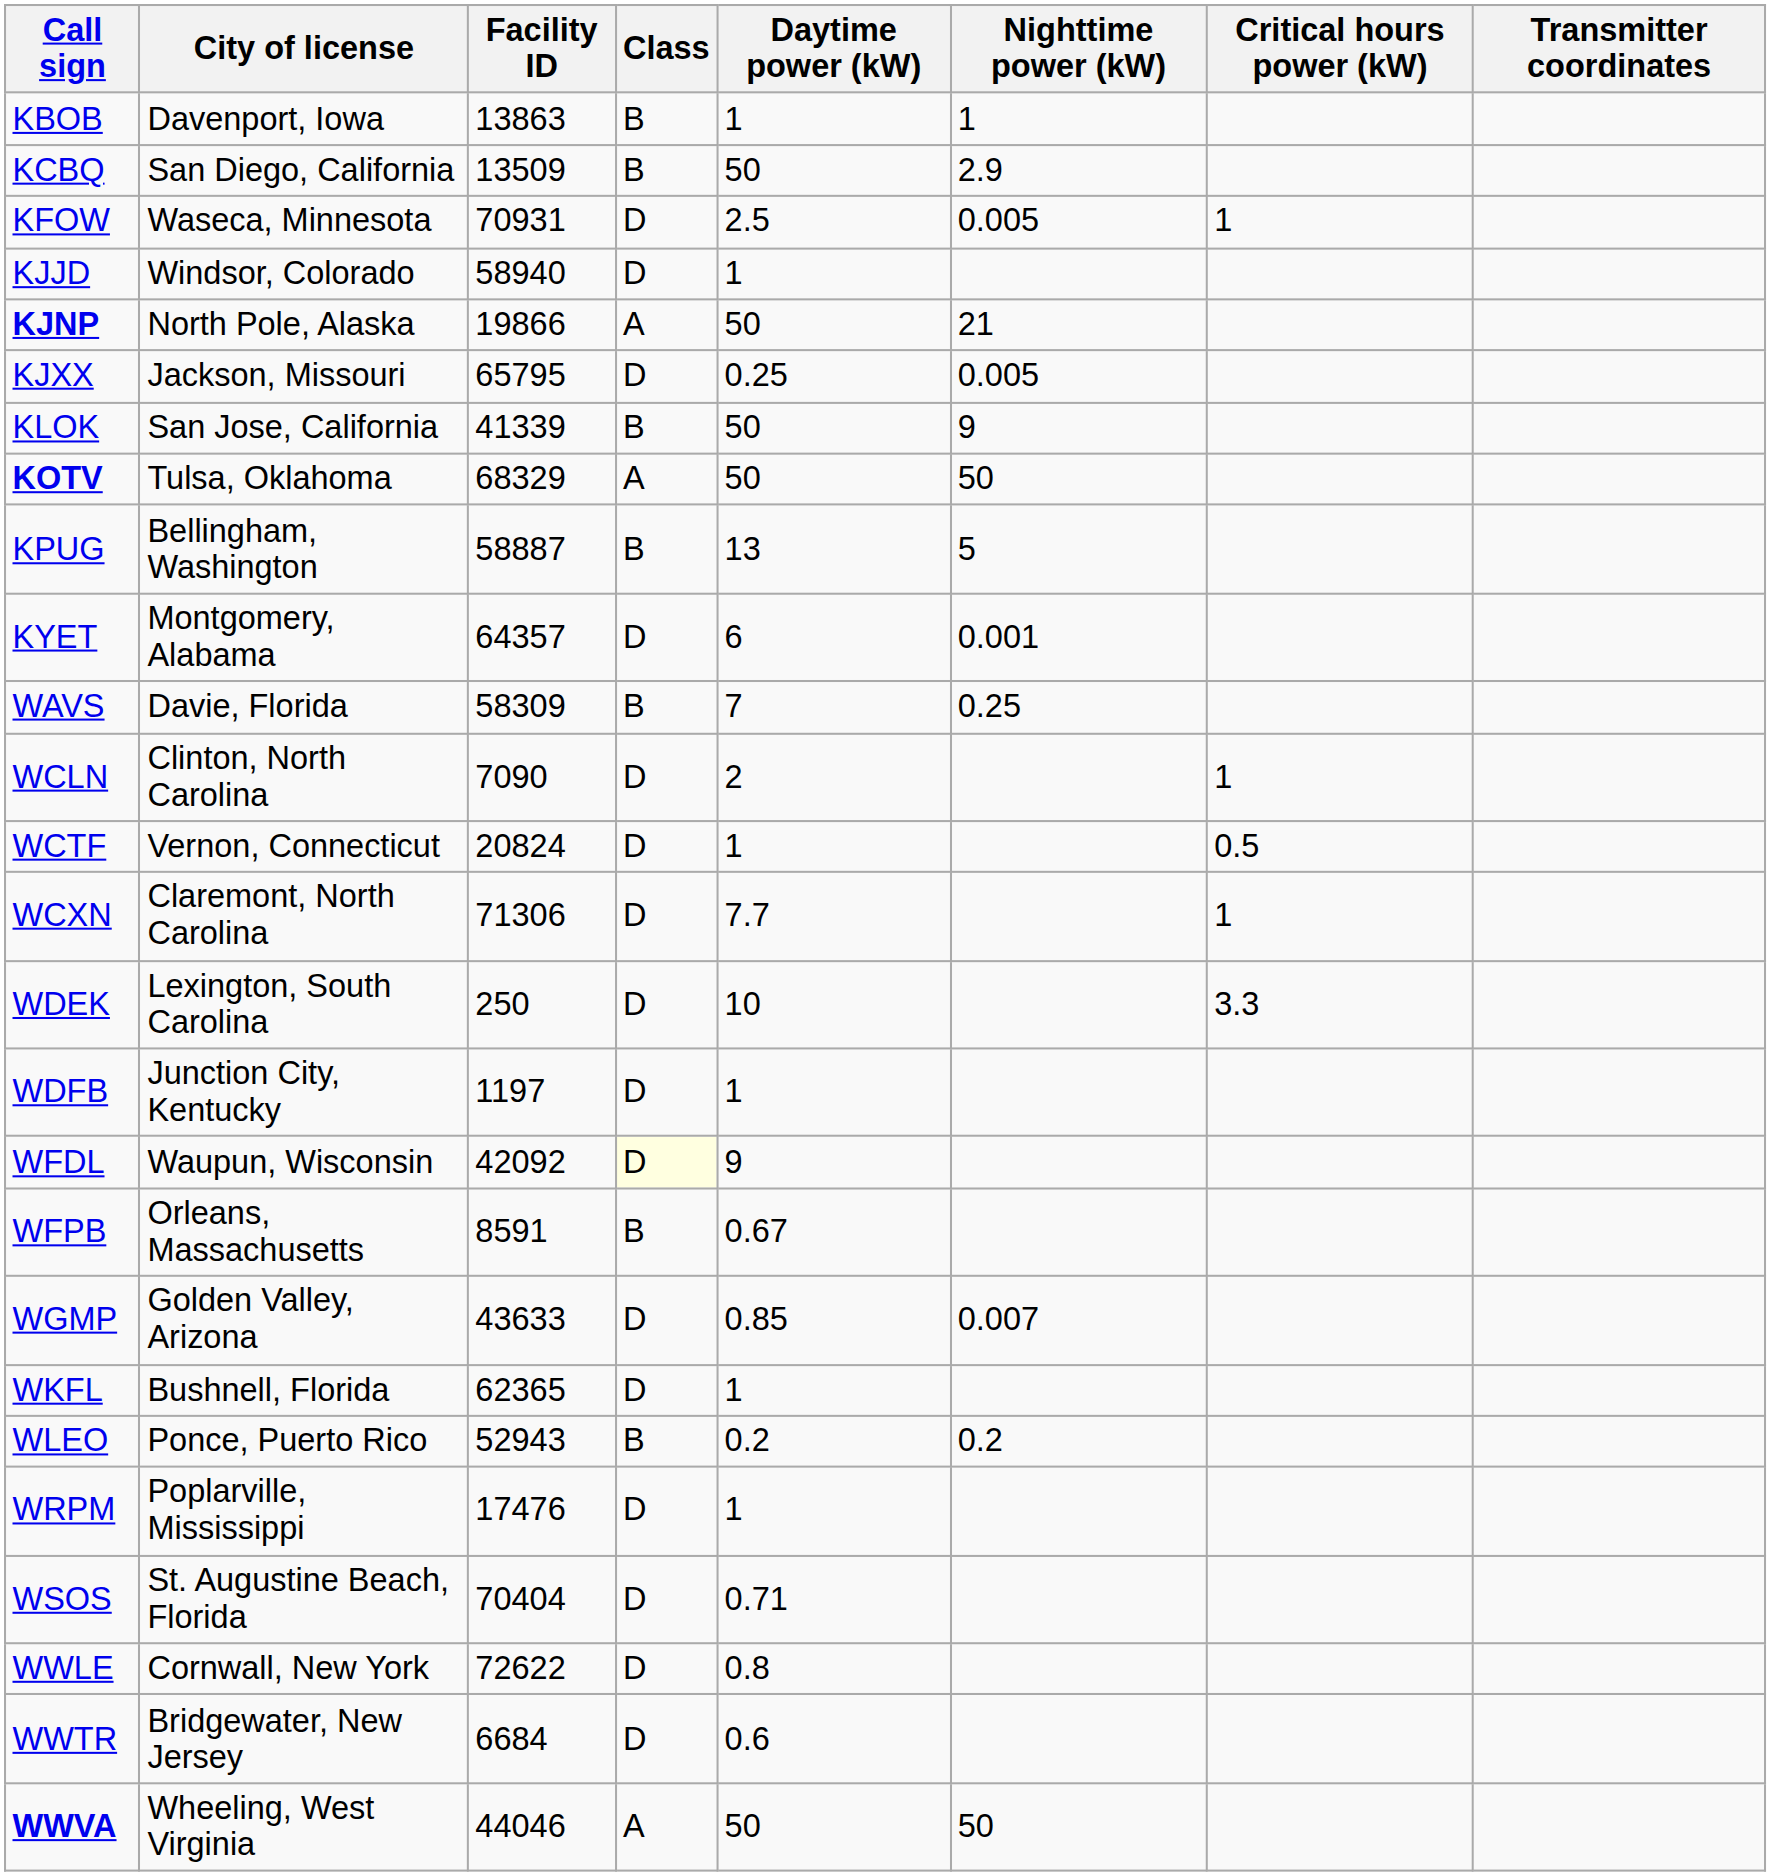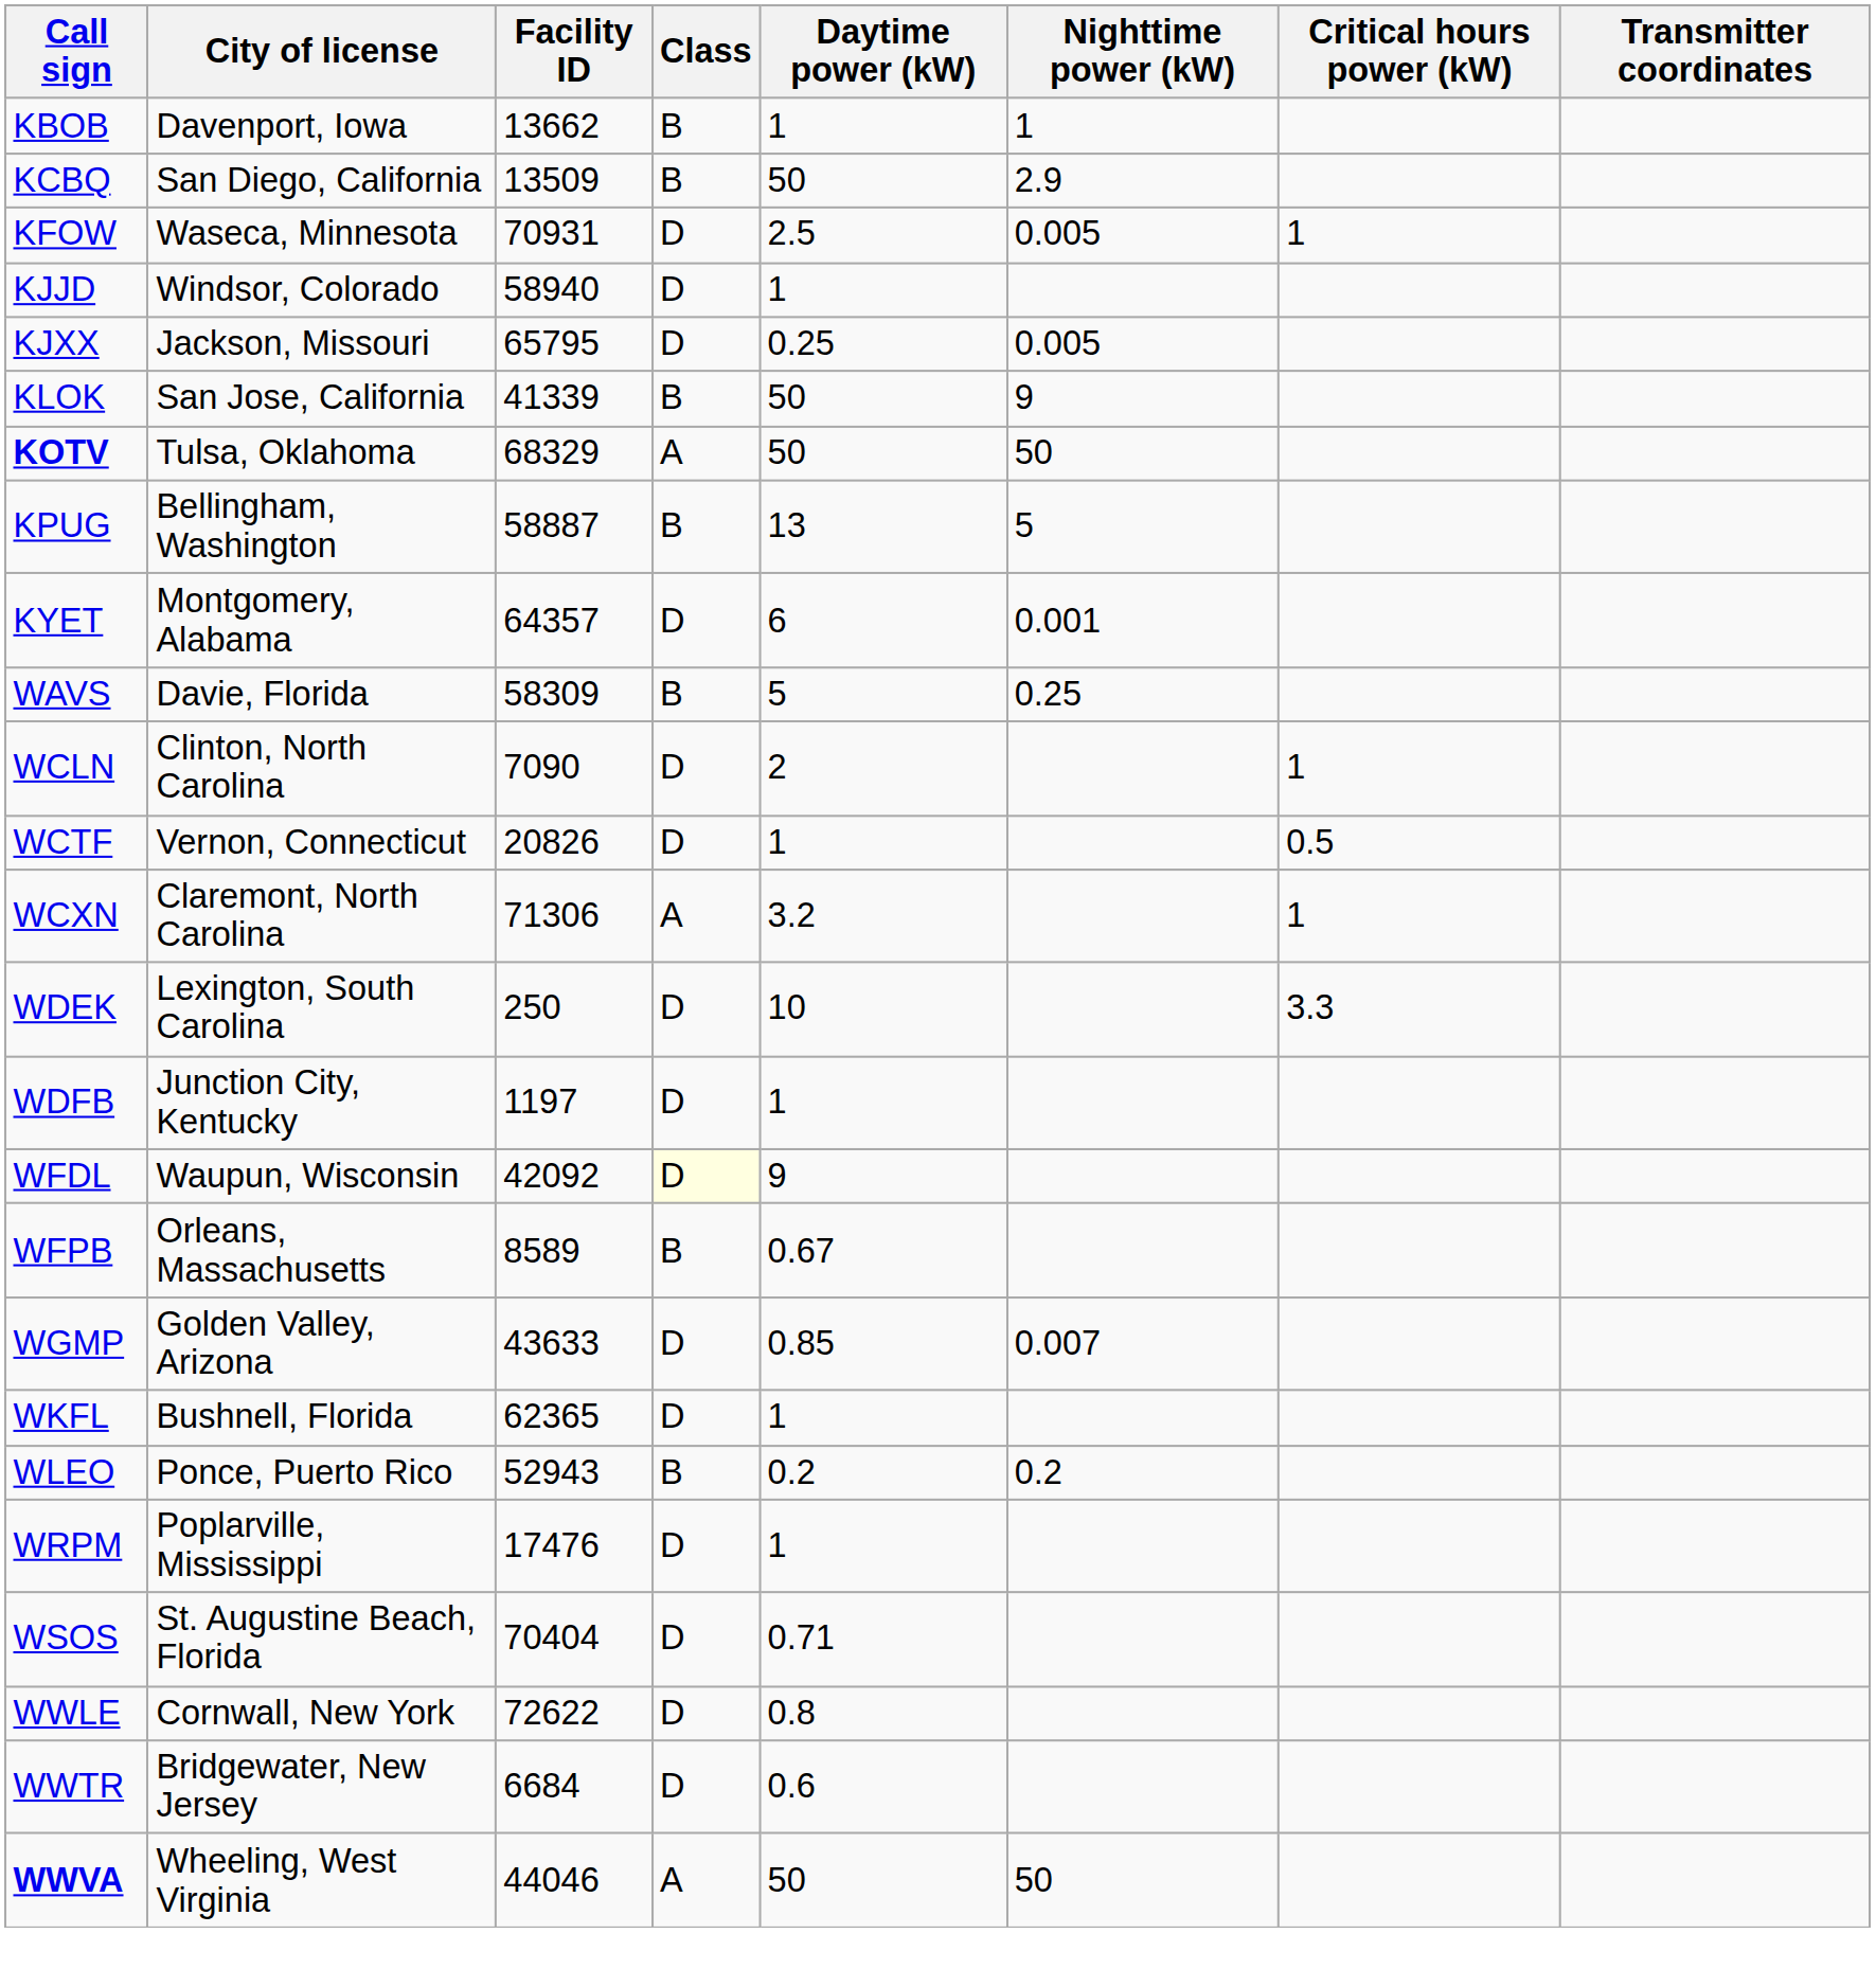KBOB | Facility ID: 13863 -> 13662
- row: KJNP | North Pole, Alaska | 19866 | A | 50 | 21
WAVS | Daytime power (kW): 7 -> 5
WCTF | Facility ID: 20824 -> 20826
WCXN | Class: D -> A
WCXN | Daytime power (kW): 7.7 -> 3.2
WFPB | Facility ID: 8591 -> 8589
